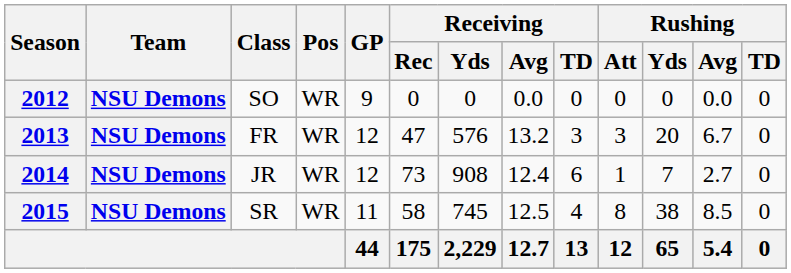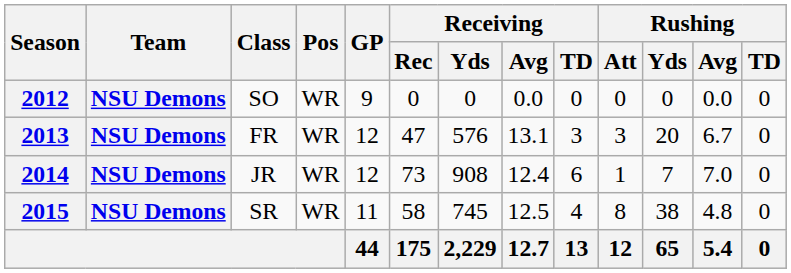2013 | Receiving / Avg: 13.2 -> 13.1
2014 | Rushing / Avg: 2.7 -> 7.0
2015 | Rushing / Avg: 8.5 -> 4.8
